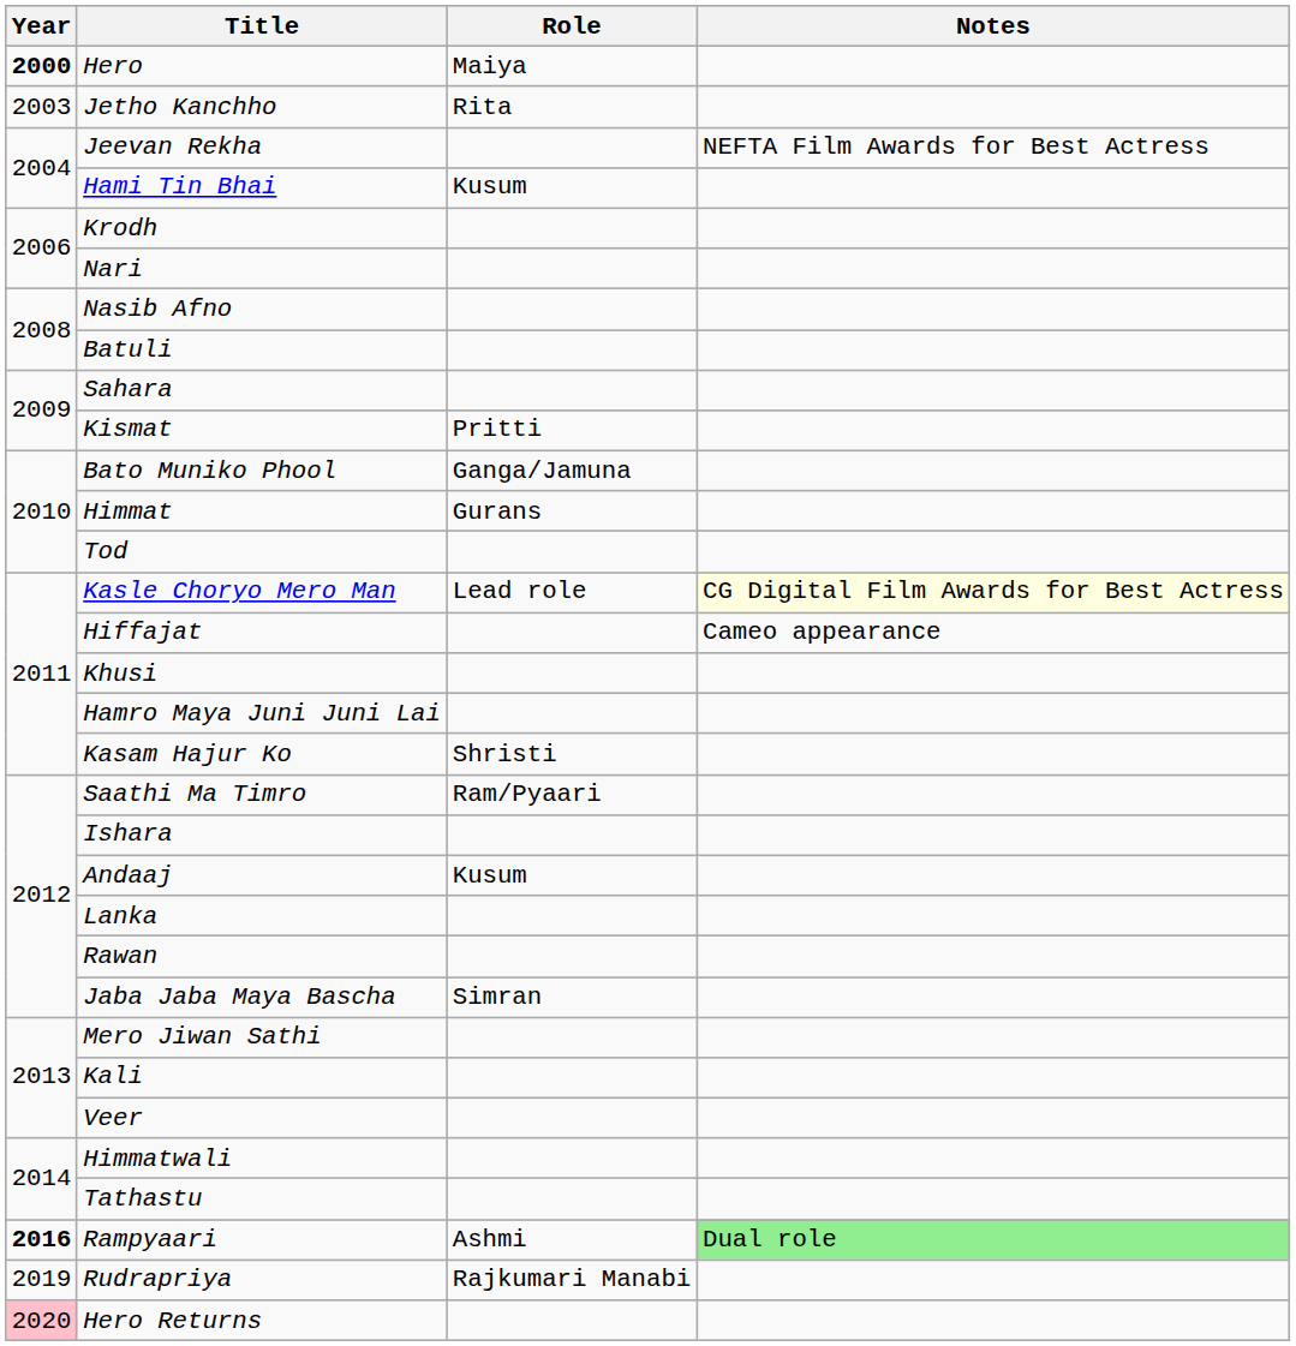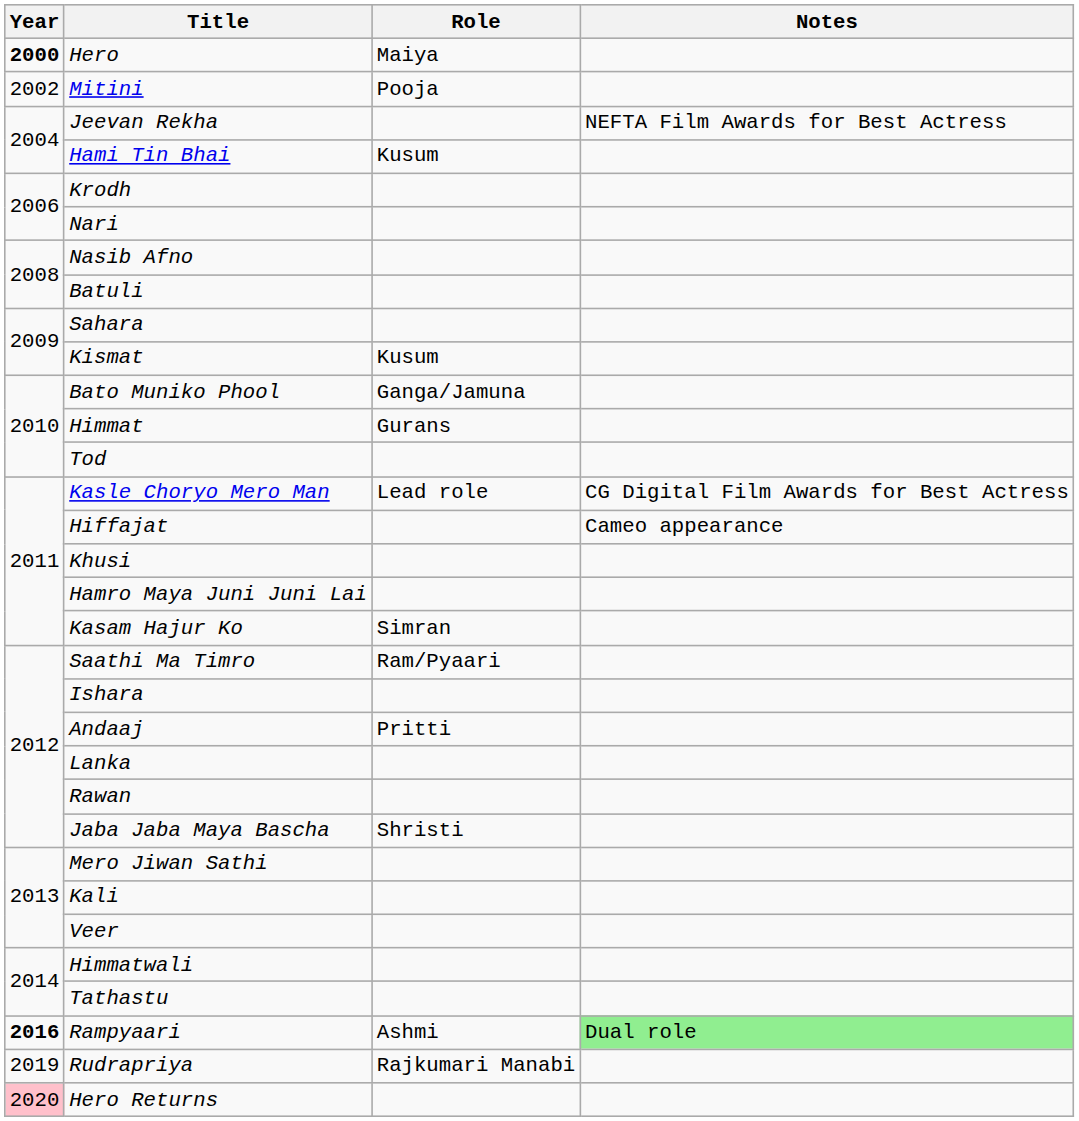+ row: 2002 | Mitini | Pooja
- row: 2003 | Jetho Kanchho | Rita
Kismat | Role: Pritti -> Kusum
Kasle Choryo Mero Man | Notes: lightyellow background -> no background
Kasam Hajur Ko | Role: Shristi -> Simran
Andaaj | Role: Kusum -> Pritti
Jaba Jaba Maya Bascha | Role: Simran -> Shristi
